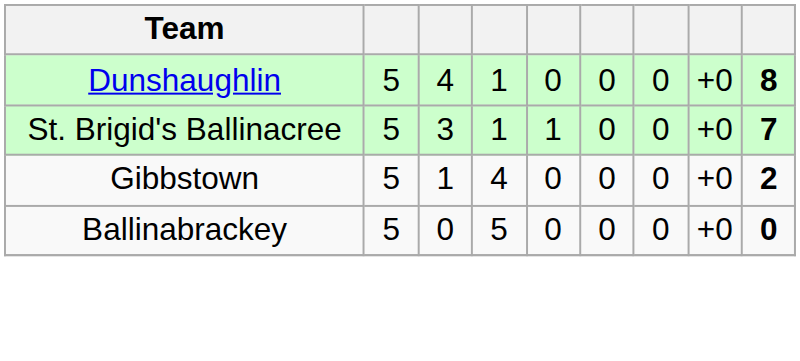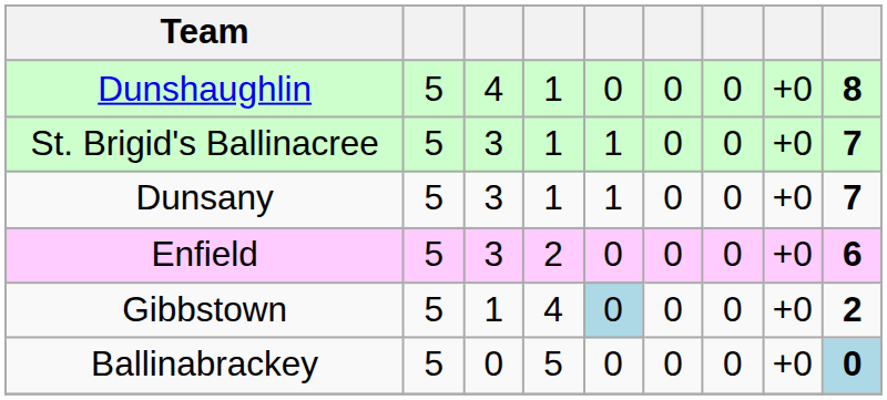+ row: Dunsany | 5 | 3 | 1 | 1 | 0 | 0 | +0 | 7
+ row: Enfield | 5 | 3 | 2 | 0 | 0 | 0 | +0 | 6
Gibbstown | column 5: no background -> lightblue background
Ballinabrackey | column 9: no background -> lightblue background
